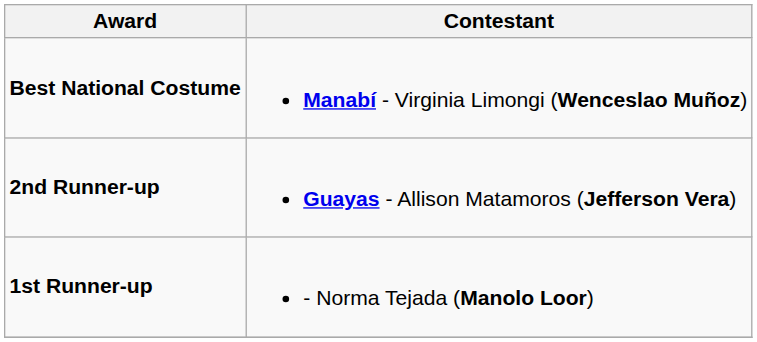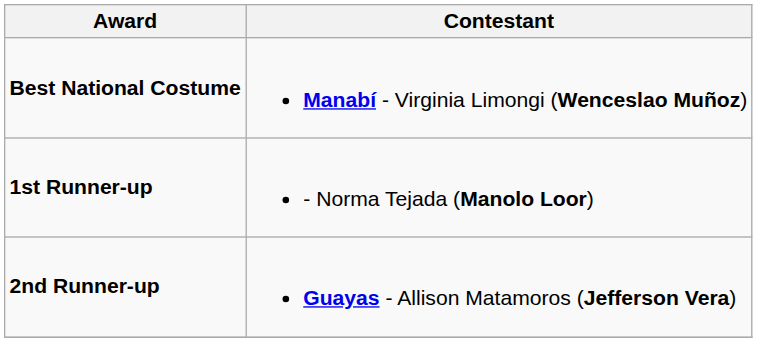rows swapped: 1st Runner-up <-> 2nd Runner-up
